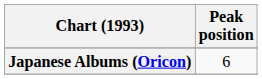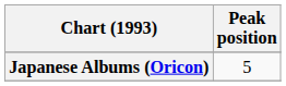Japanese Albums (Oricon) | Peak position: 6 -> 5
